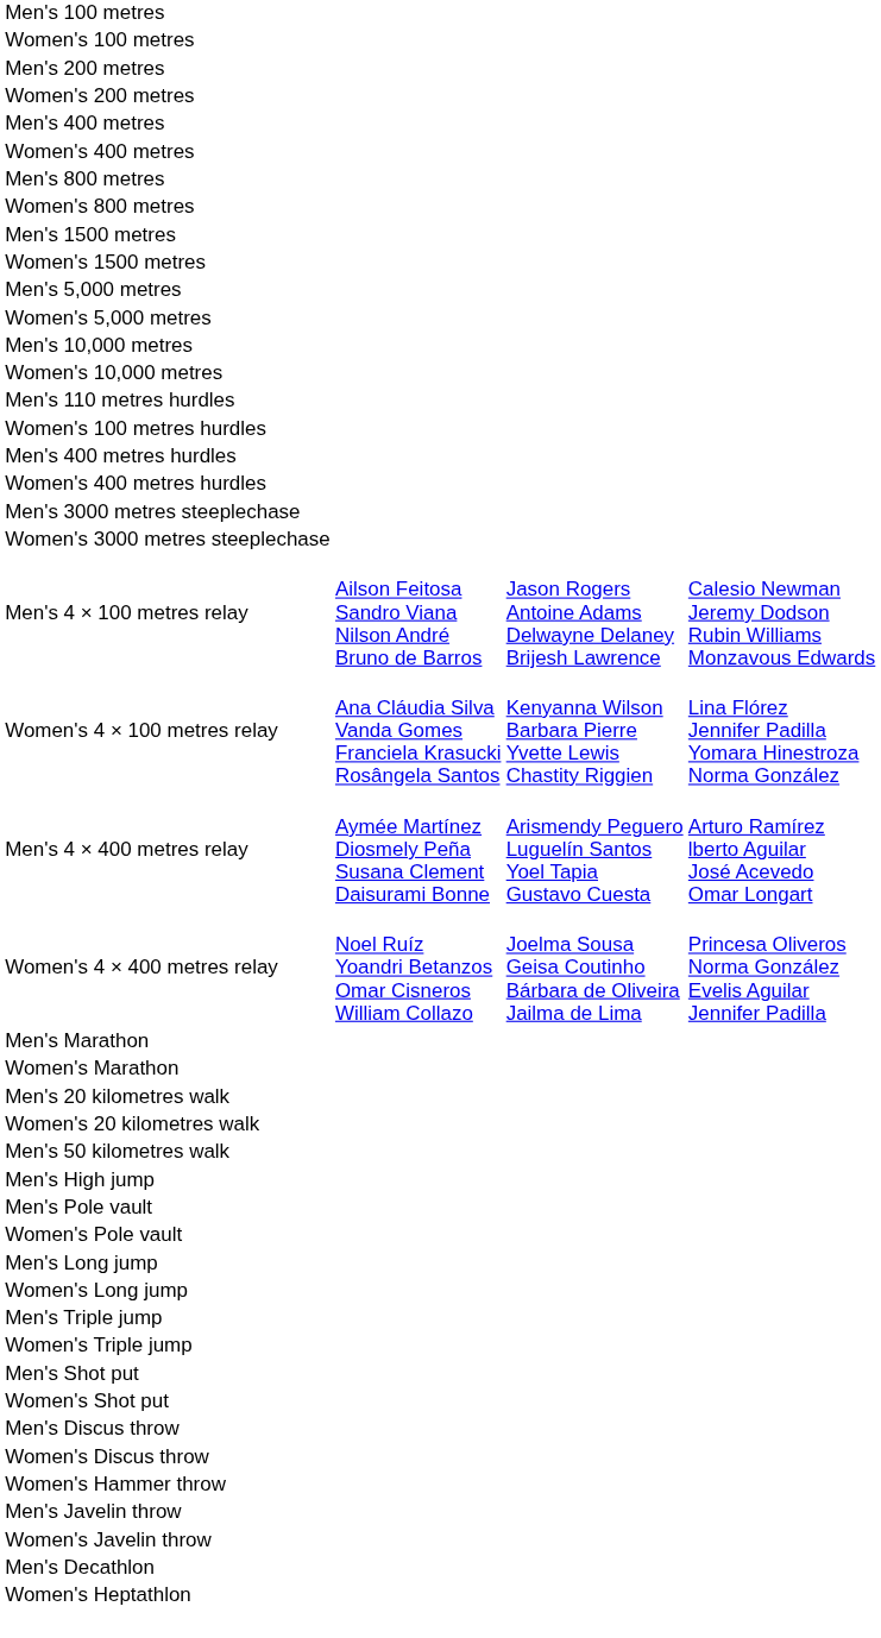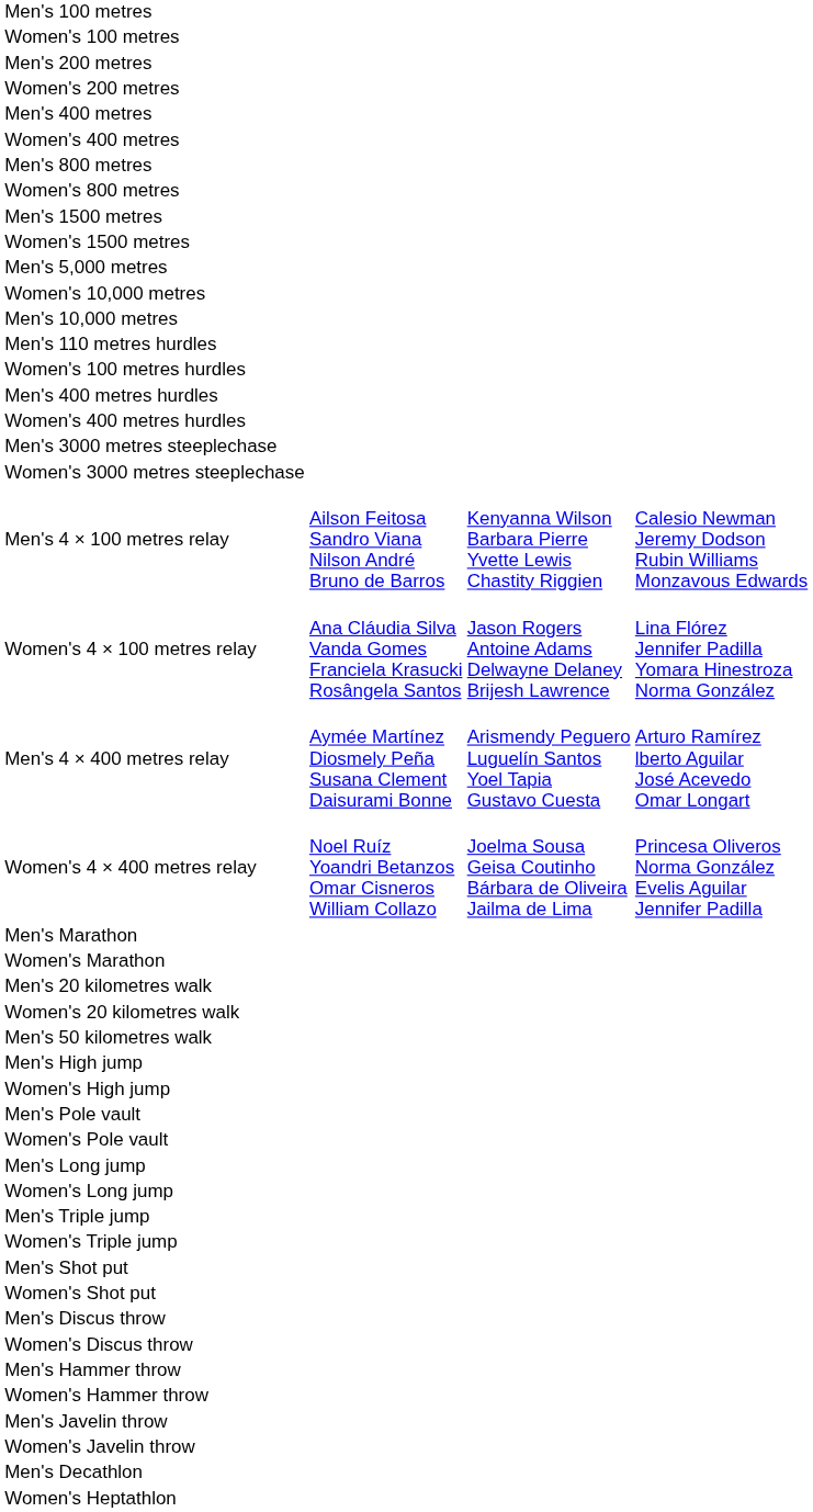- row: Women's 5,000 metres
rows swapped: Men's 10,000 metres <-> Women's 10,000 metres
Men's 4 × 100 metres relay | column 3: Jason Rogers Antoine Adams Delwayne Delaney Brijesh Lawrence -> Kenyanna Wilson Barbara Pierre Yvette Lewis Chastity Riggien
Women's 4 × 100 metres relay | column 3: Kenyanna Wilson Barbara Pierre Yvette Lewis Chastity Riggien -> Jason Rogers Antoine Adams Delwayne Delaney Brijesh Lawrence
+ row: Women's High jump
+ row: Men's Hammer throw
